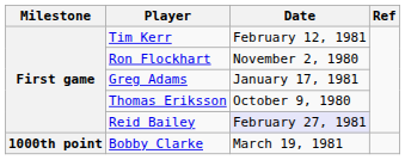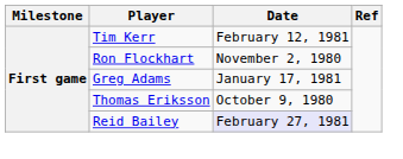- row: 1000th point | Bobby Clarke | March 19, 1981
